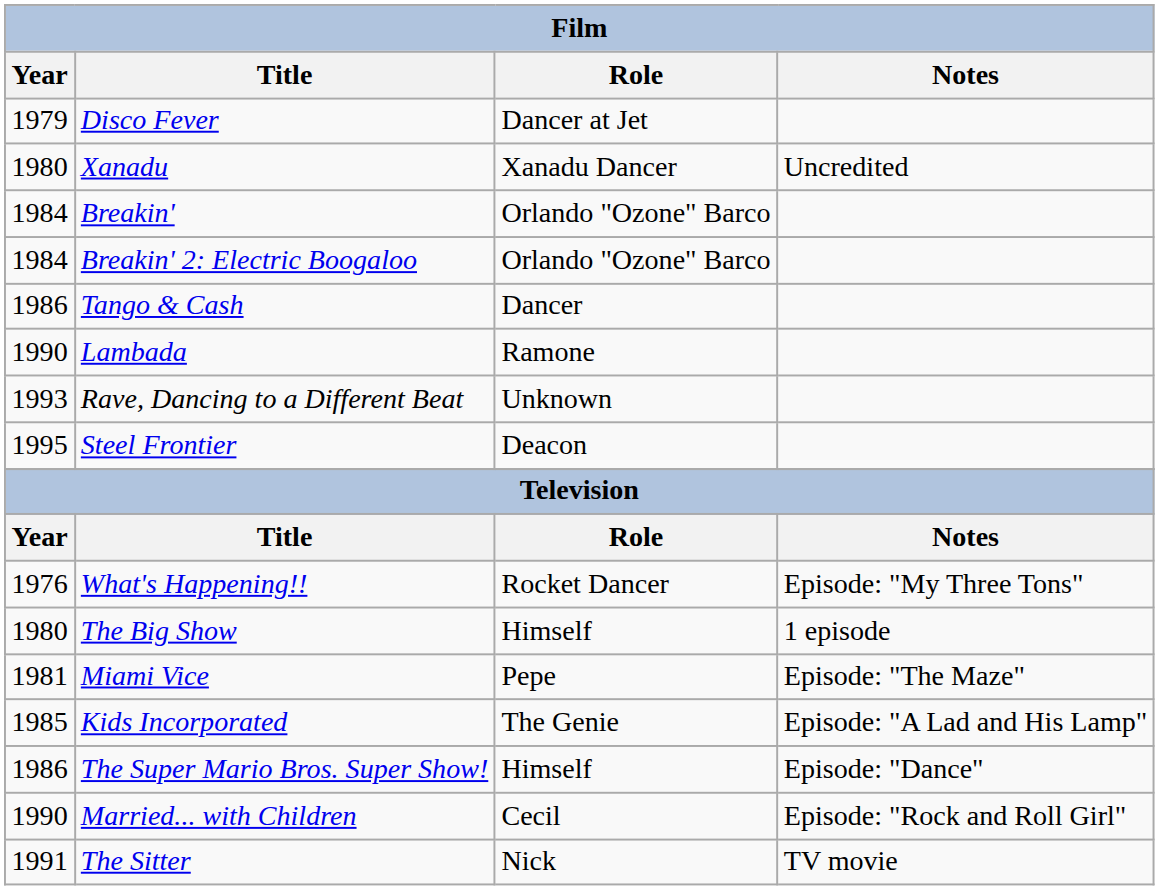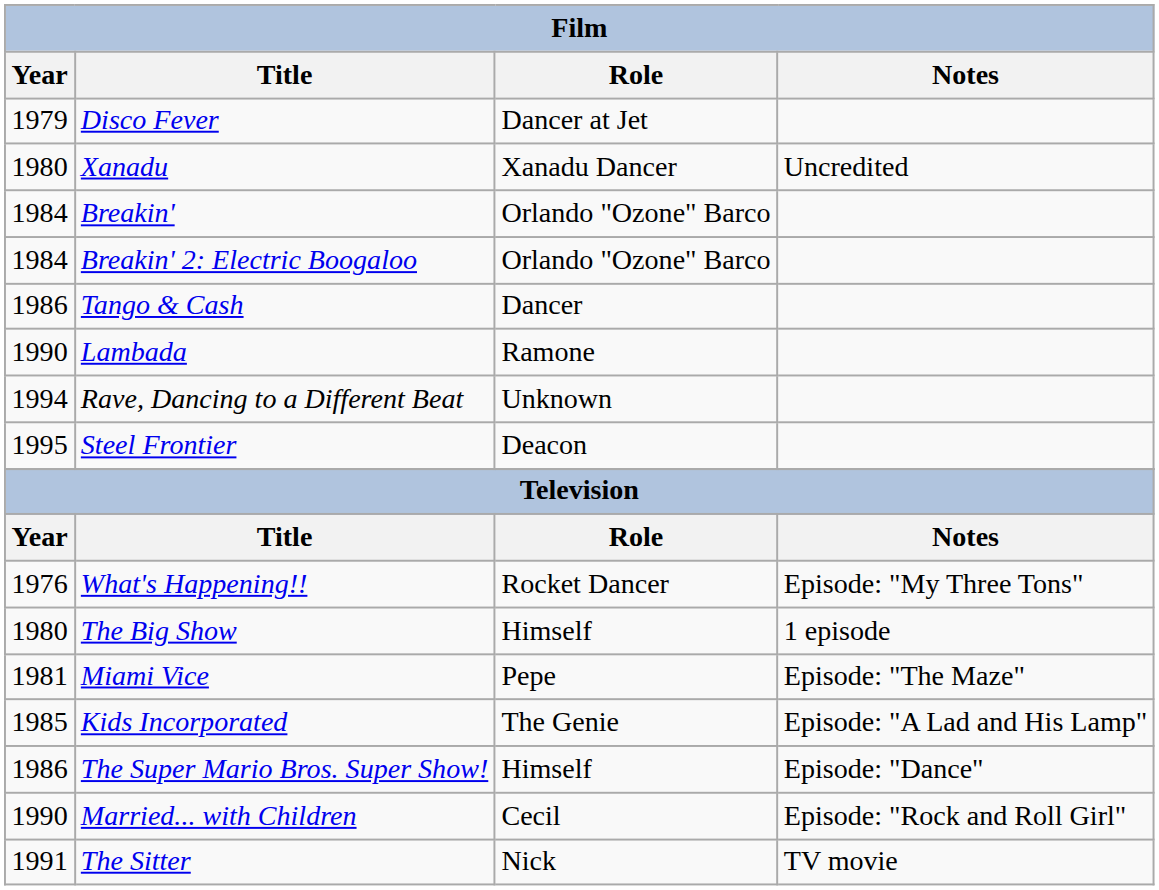Rave, Dancing to a Different Beat | Year: 1993 -> 1994
